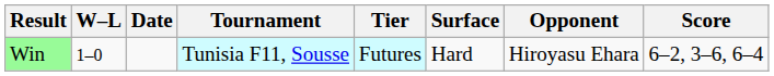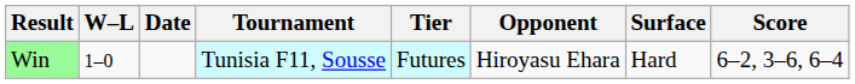columns swapped: Surface <-> Opponent
